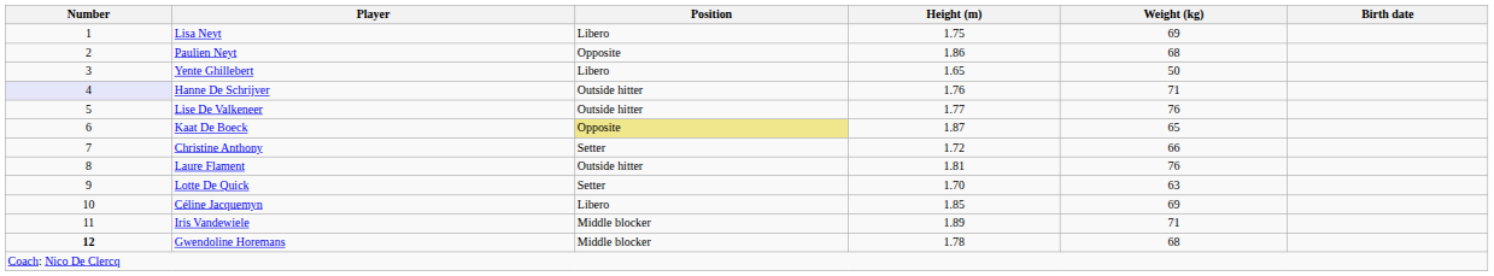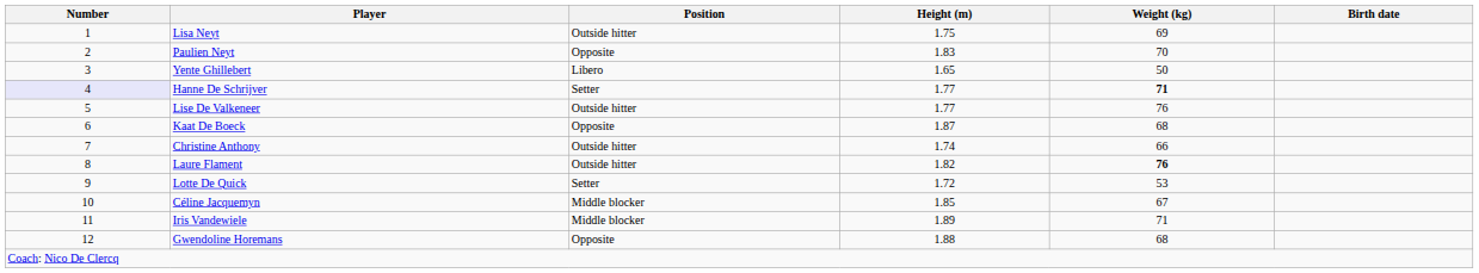Lisa Neyt | Position: Libero -> Outside hitter
Paulien Neyt | Height (m): 1.86 -> 1.83
Paulien Neyt | Weight (kg): 68 -> 70
Hanne De Schrijver | Position: Outside hitter -> Setter
Hanne De Schrijver | Height (m): 1.76 -> 1.77
Hanne De Schrijver | Weight (kg): normal -> bold
Kaat De Boeck | Position: khaki background -> no background
Kaat De Boeck | Weight (kg): 65 -> 68
Christine Anthony | Position: Setter -> Outside hitter
Christine Anthony | Height (m): 1.72 -> 1.74
Laure Flament | Height (m): 1.81 -> 1.82
Laure Flament | Weight (kg): normal -> bold
Lotte De Quick | Height (m): 1.70 -> 1.72
Lotte De Quick | Weight (kg): 63 -> 53
Céline Jacquemyn | Position: Libero -> Middle blocker
Céline Jacquemyn | Weight (kg): 69 -> 67
Gwendoline Horemans | Number: bold -> normal
Gwendoline Horemans | Position: Middle blocker -> Opposite
Gwendoline Horemans | Height (m): 1.78 -> 1.88
